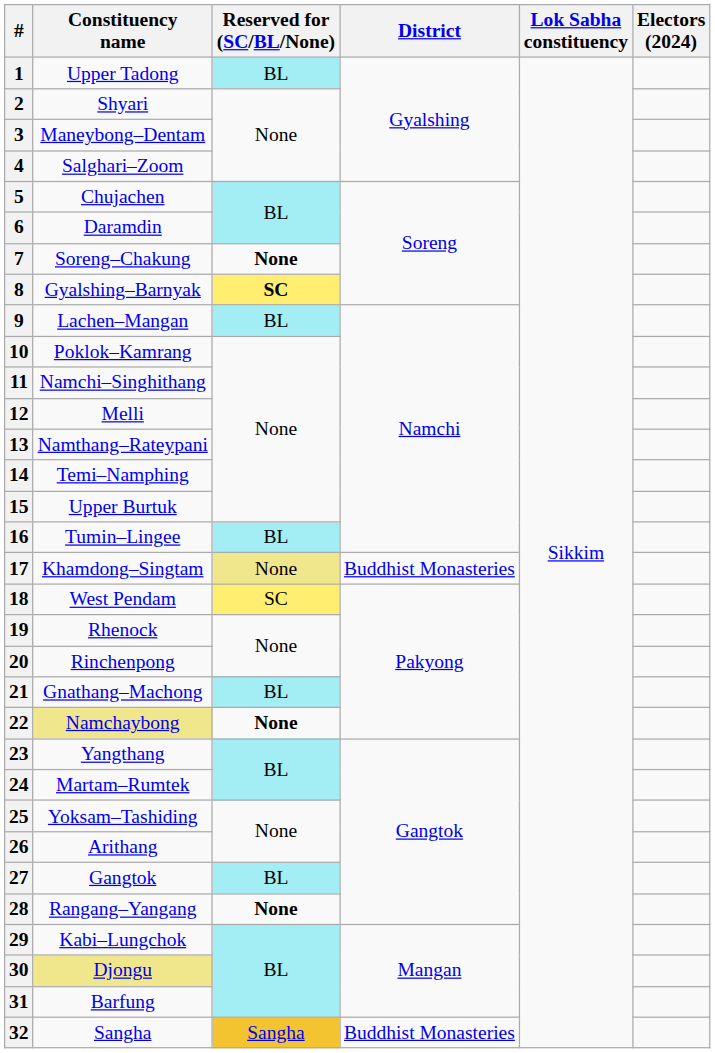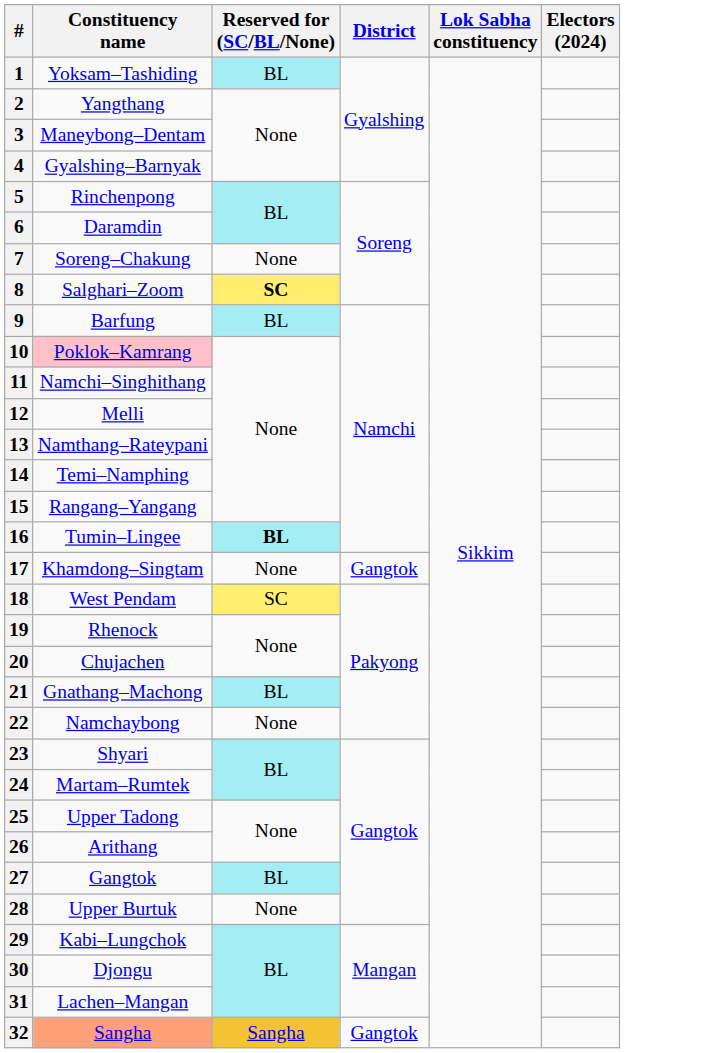1 | Constituency name: Upper Tadong -> Yoksam–Tashiding
2 | Constituency name: Shyari -> Yangthang
4 | Constituency name: Salghari–Zoom -> Gyalshing–Barnyak
5 | Constituency name: Chujachen -> Rinchenpong
7 | Reserved for (SC/BL/None): bold -> normal
8 | Constituency name: Gyalshing–Barnyak -> Salghari–Zoom
9 | Constituency name: Lachen–Mangan -> Barfung
10 | Constituency name: no background -> pink background
15 | Constituency name: Upper Burtuk -> Rangang–Yangang
16 | Reserved for (SC/BL/None): normal -> bold
17 | Reserved for (SC/BL/None): khaki background -> no background
17 | District: Buddhist Monasteries -> Gangtok
20 | Constituency name: Rinchenpong -> Chujachen
22 | Constituency name: khaki background -> no background
22 | Reserved for (SC/BL/None): bold -> normal
23 | Constituency name: Yangthang -> Shyari
25 | Constituency name: Yoksam–Tashiding -> Upper Tadong
28 | Constituency name: Rangang–Yangang -> Upper Burtuk
28 | Reserved for (SC/BL/None): bold -> normal
30 | Constituency name: khaki background -> no background
31 | Constituency name: Barfung -> Lachen–Mangan
32 | Constituency name: no background -> lightsalmon background
32 | District: Buddhist Monasteries -> Gangtok
